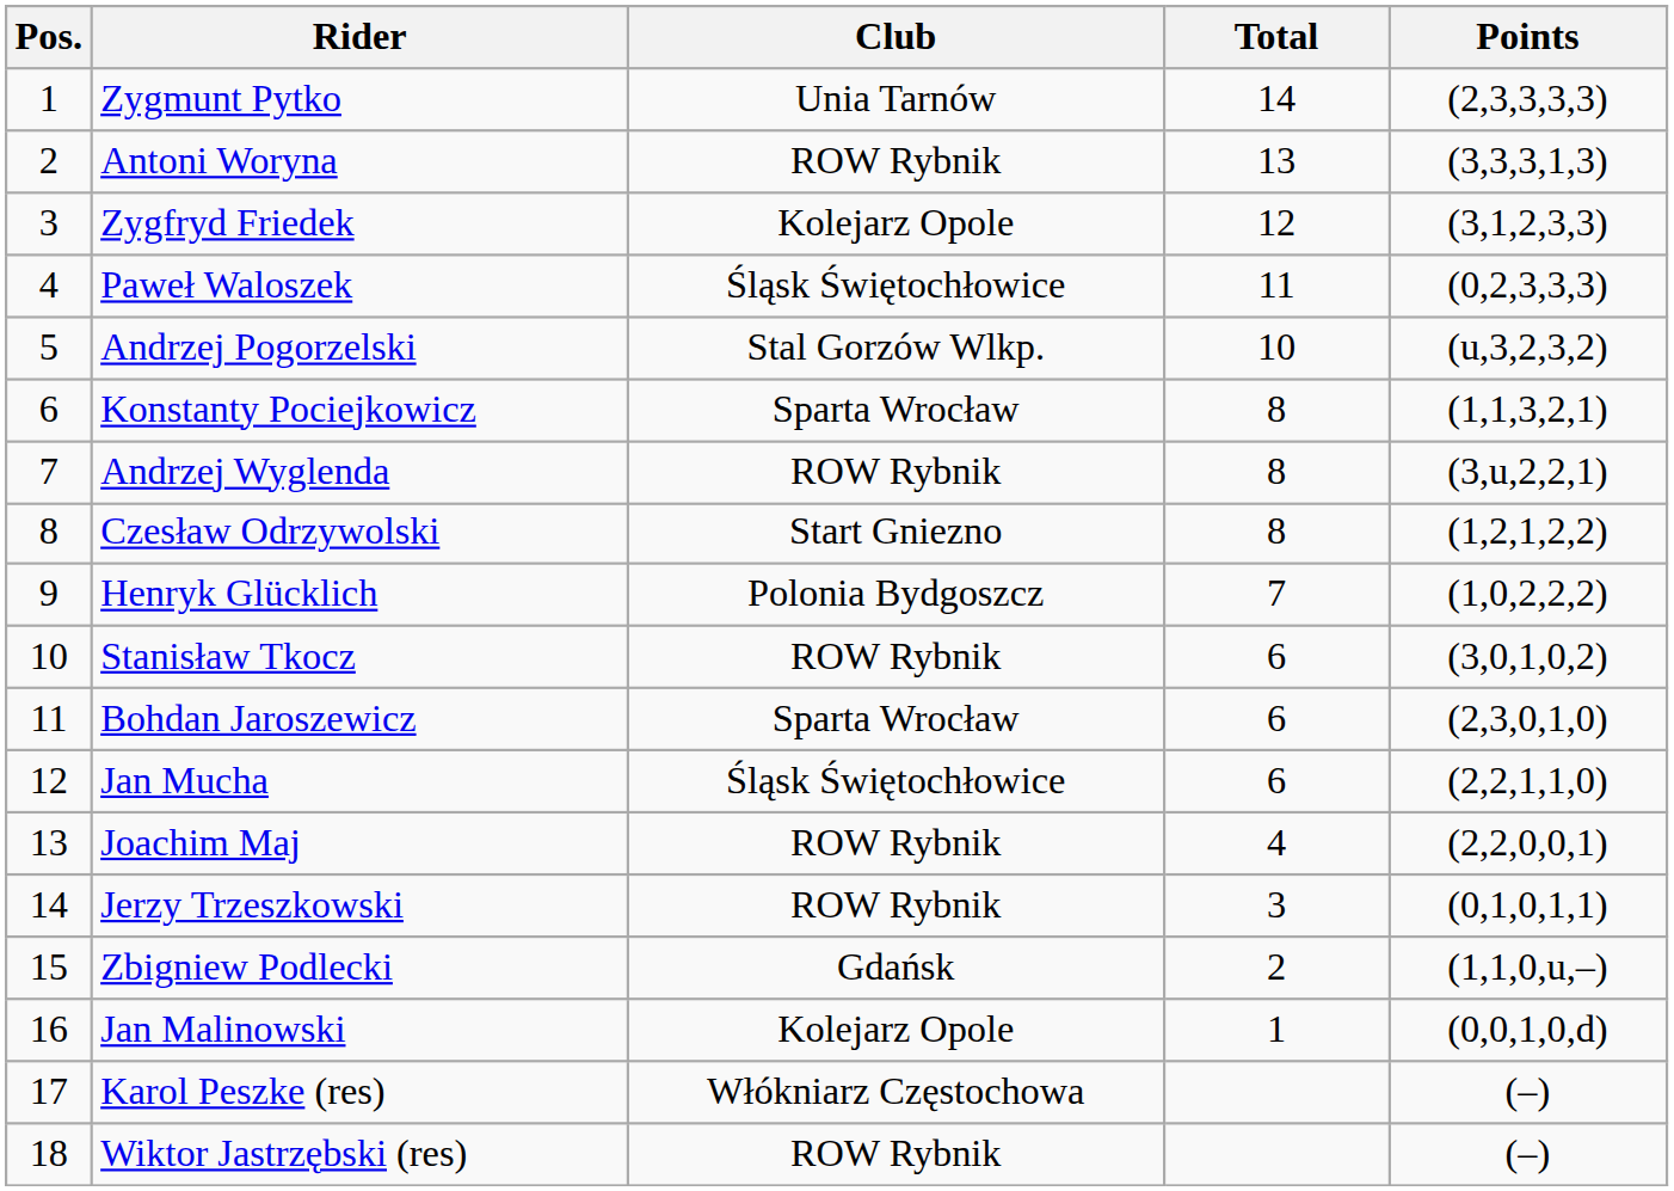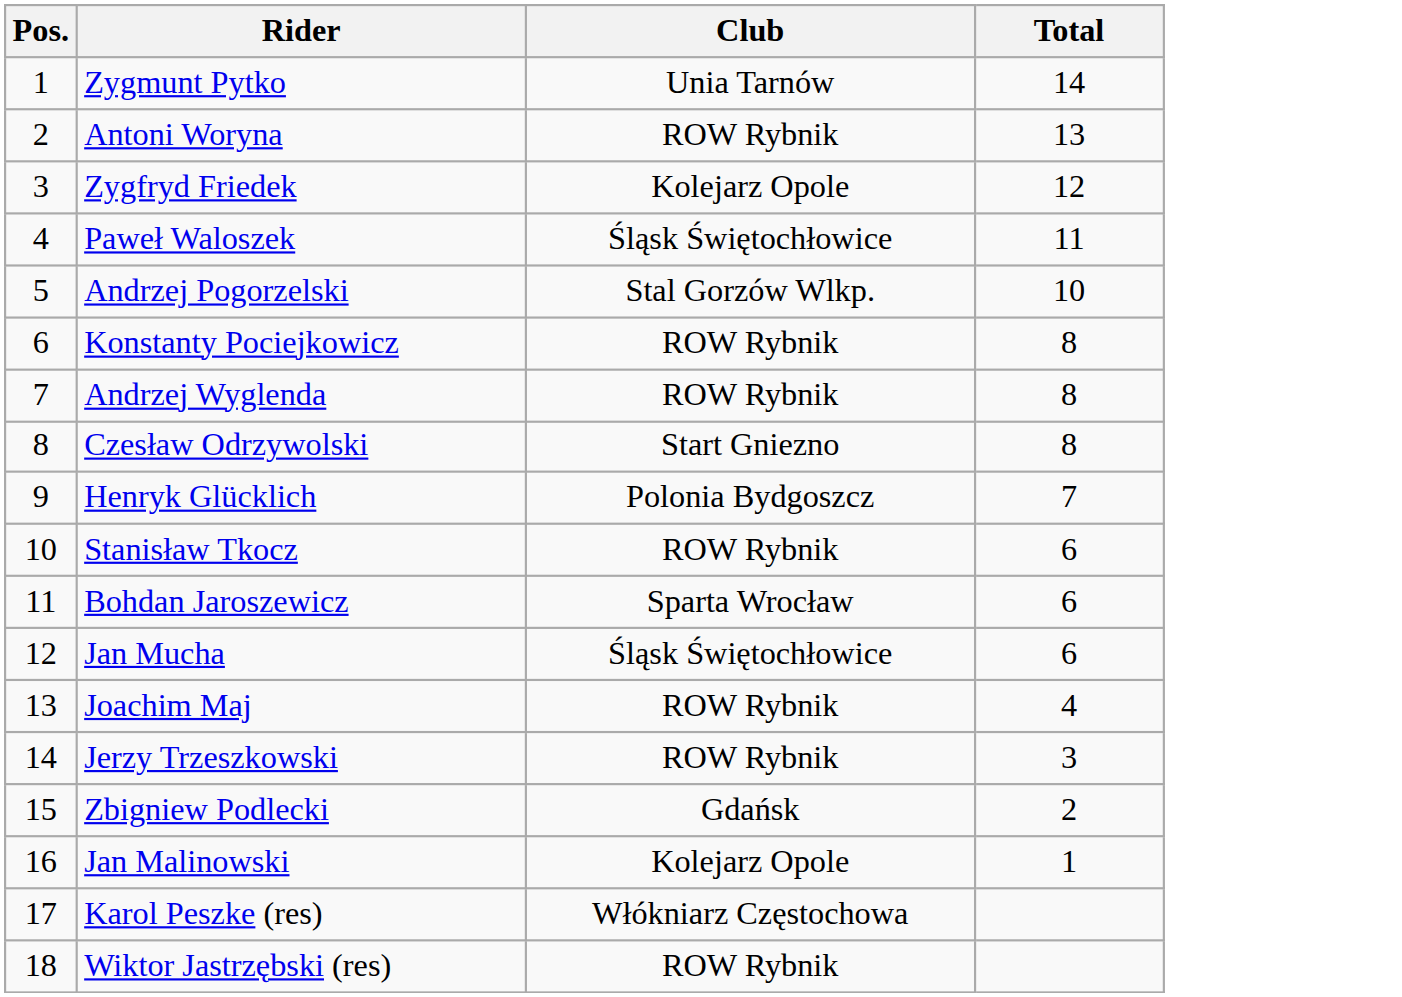- column: Points | (2,3,3,3,3) | (3,3,3,1,3) | (3,1,2,3,3) | (0,2,3,3,3) | (u,3,2,3,2) | (1,1,3,2,1) | (3,u,2,2,1) | (1,2,1,2,2) | (1,0,2,2,2) | (3,0,1,0,2) | (2,3,0,1,0) | (2,2,1,1,0) | (2,2,0,0,1) | (0,1,0,1,1) | (1,1,0,u,–) | (0,0,1,0,d) | (–) | (–)
Konstanty Pociejkowicz | Club: Sparta Wrocław -> ROW Rybnik
